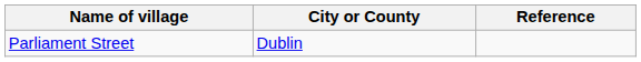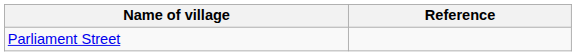- column: City or County | Dublin
